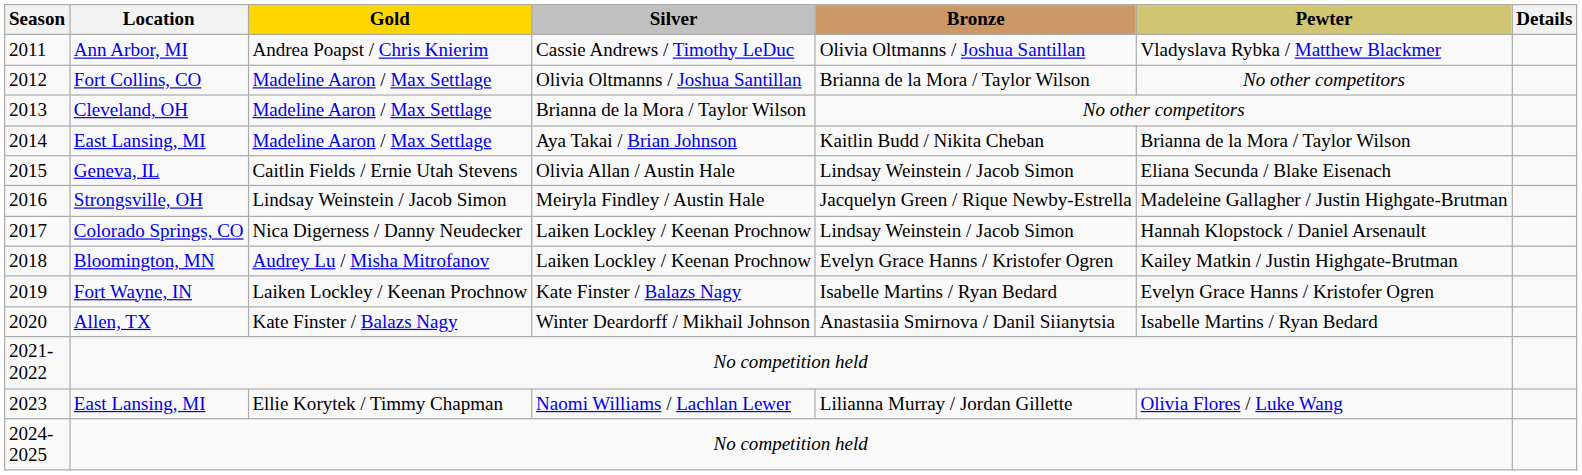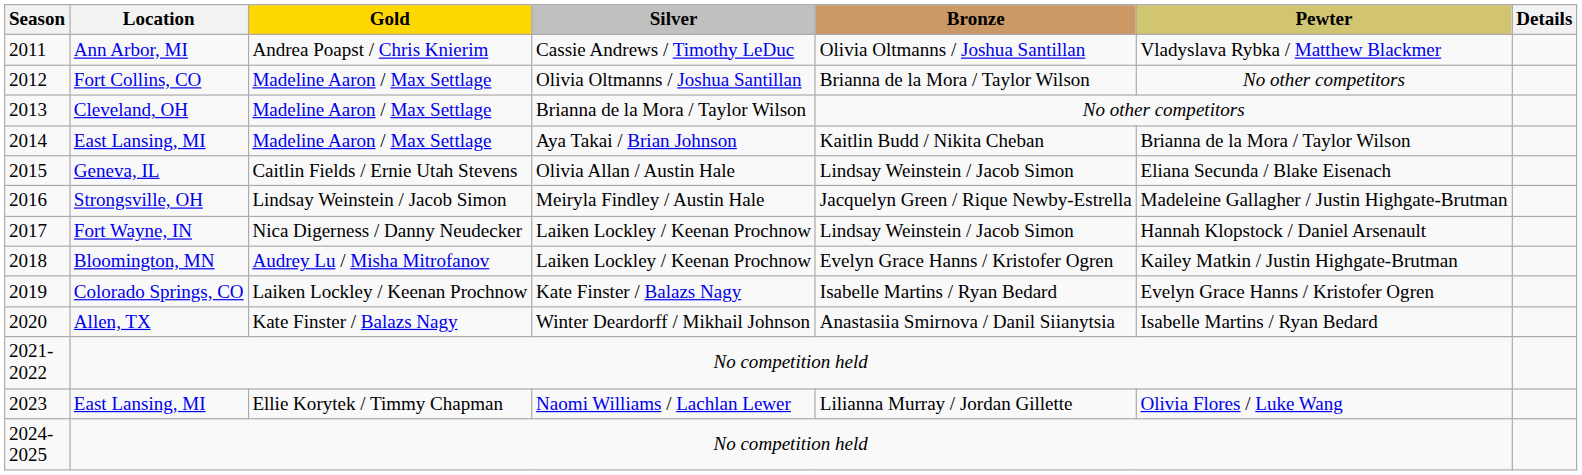2017 | Location: Colorado Springs, CO -> Fort Wayne, IN
2019 | Location: Fort Wayne, IN -> Colorado Springs, CO
